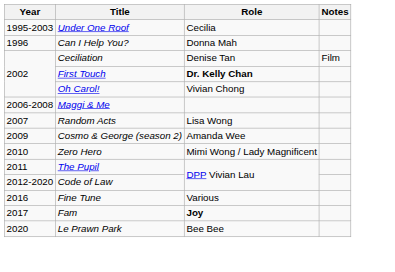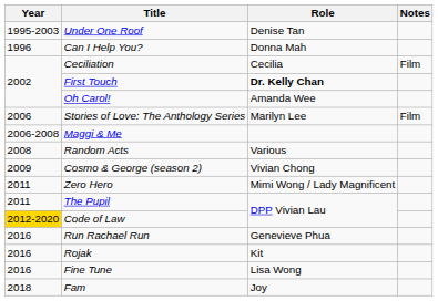Under One Roof | Role: Cecilia -> Denise Tan
Ceciliation | Role: Denise Tan -> Cecilia
Oh Carol! | Role: Vivian Chong -> Amanda Wee
+ row: 2006 | Stories of Love: The Anthology Series | Marilyn Lee | Film
Random Acts | Year: 2007 -> 2008
Random Acts | Role: Lisa Wong -> Various
Cosmo & George (season 2) | Role: Amanda Wee -> Vivian Chong
Zero Hero | Year: 2010 -> 2011
Code of Law | Year: no background -> gold background
+ row: 2016 | Run Rachael Run | Genevieve Phua
+ row: 2016 | Rojak | Kit
Fine Tune | Role: Various -> Lisa Wong
Fam | Year: 2017 -> 2018
Fam | Role: bold -> normal
- row: 2020 | Le Prawn Park | Bee Bee
